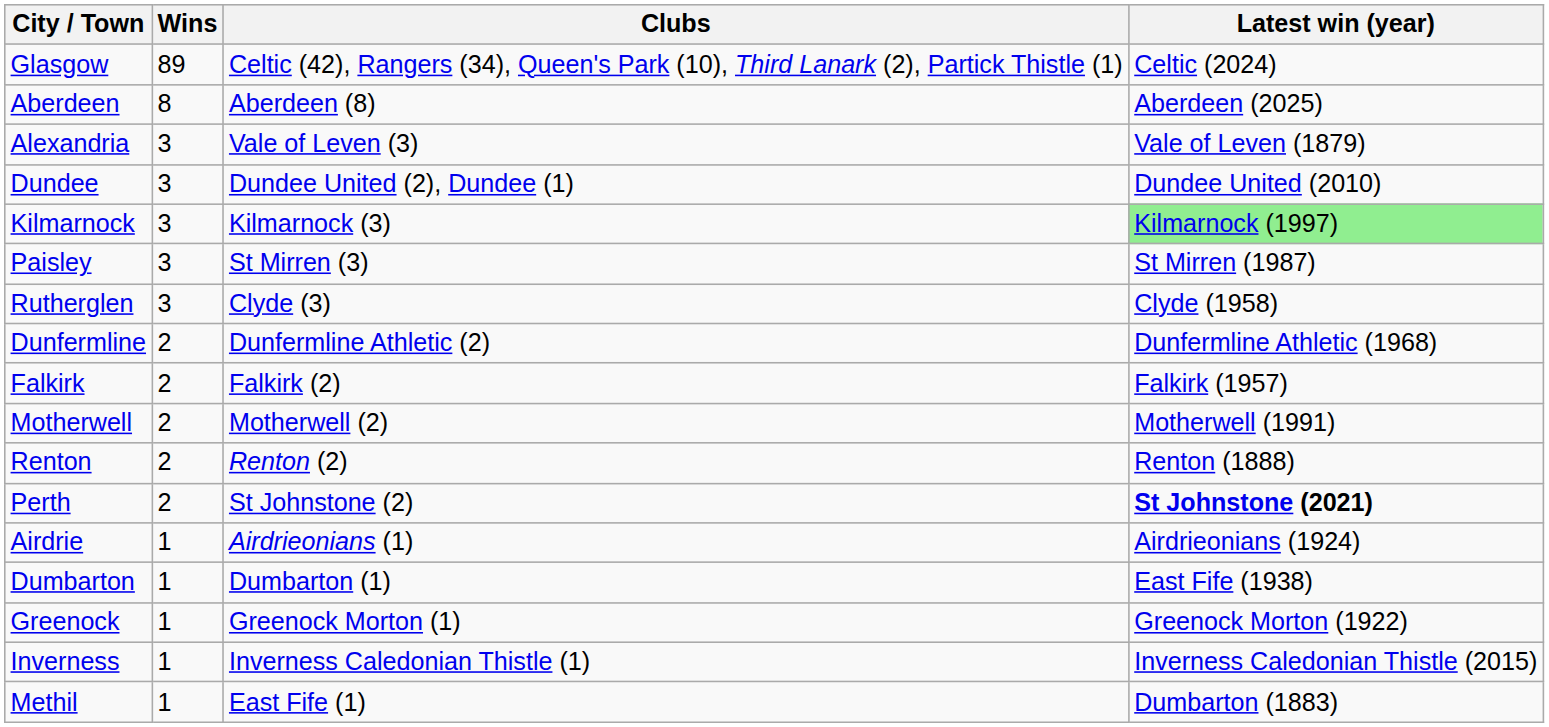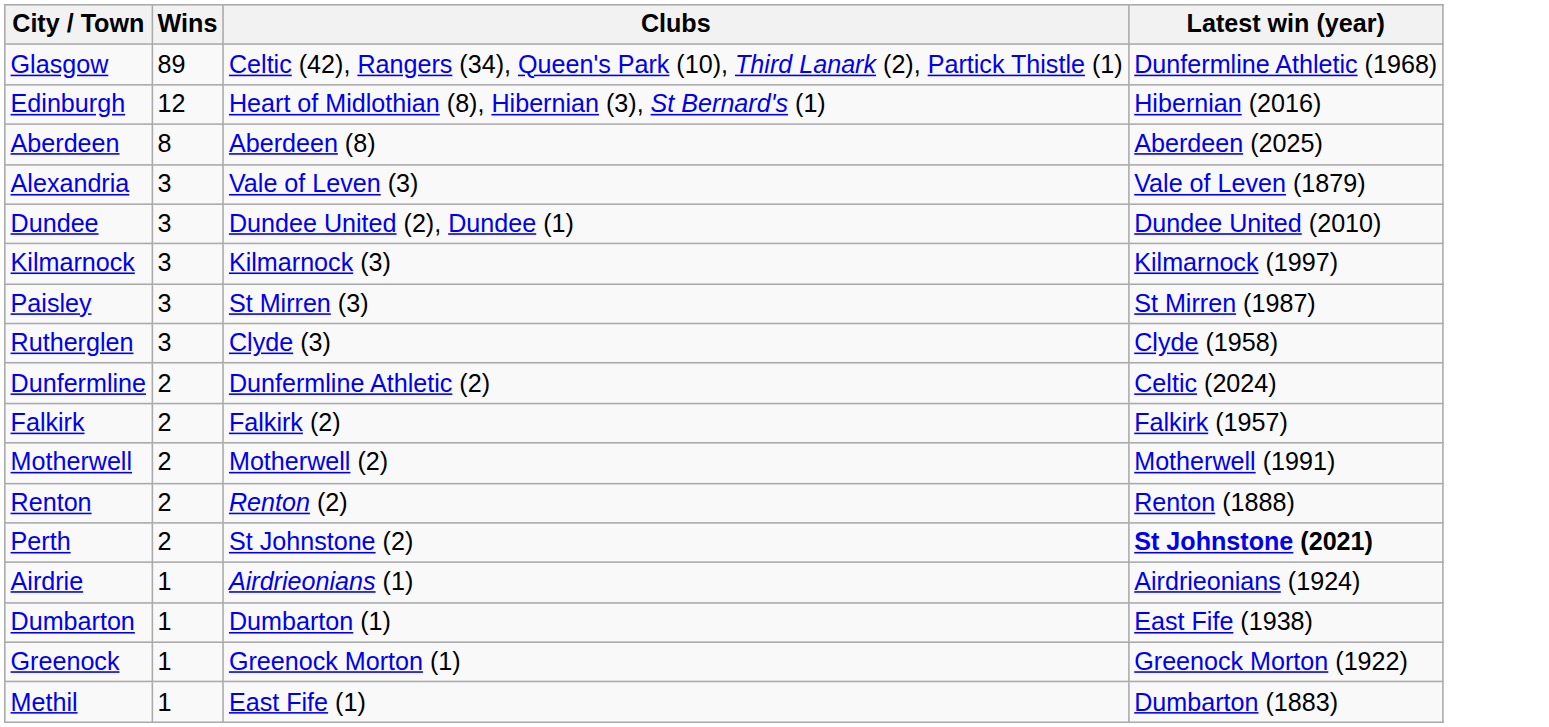Glasgow | Latest win (year): Celtic (2024) -> Dunfermline Athletic (1968)
+ row: Edinburgh | 12 | Heart of Midlothian (8), Hibernian (3), St Bernard's (1) | Hibernian (2016)
Kilmarnock | Latest win (year): lightgreen background -> no background
Dunfermline | Latest win (year): Dunfermline Athletic (1968) -> Celtic (2024)
- row: Inverness | 1 | Inverness Caledonian Thistle (1) | Inverness Caledonian Thistle (2015)
